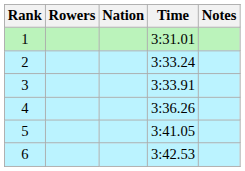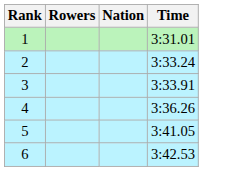- column: Notes
